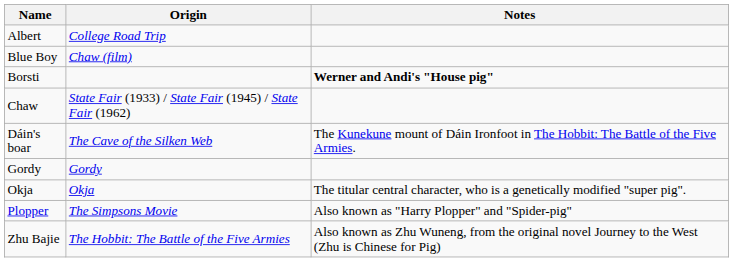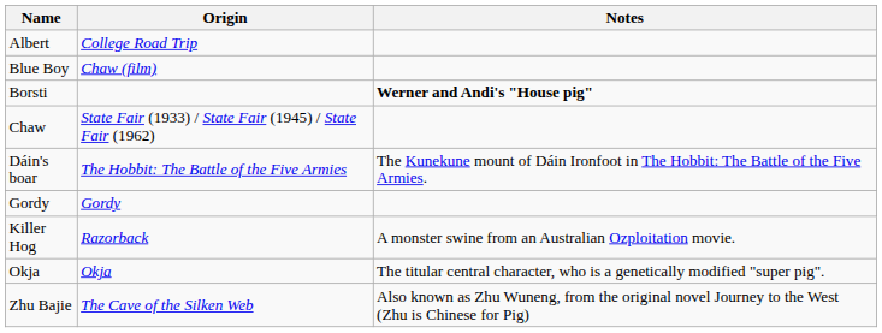Dáin's boar | Origin: The Cave of the Silken Web -> The Hobbit: The Battle of the Five Armies
+ row: Killer Hog | Razorback | A monster swine from an Australian Ozploitation movie.
- row: Plopper | The Simpsons Movie | Also known as "Harry Plopper" and "Spider-pig"
Zhu Bajie | Origin: The Hobbit: The Battle of the Five Armies -> The Cave of the Silken Web
